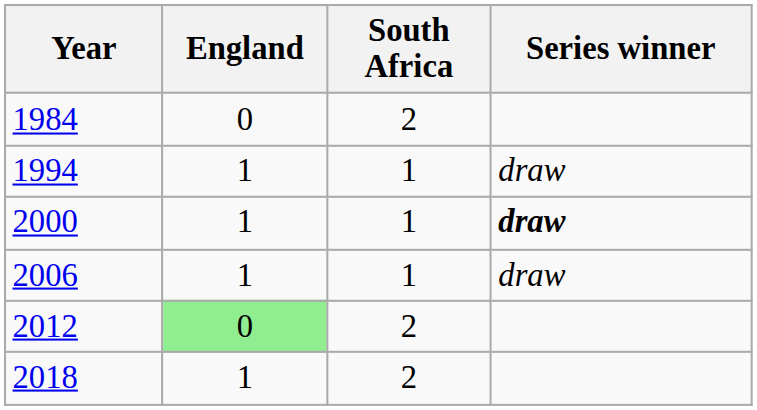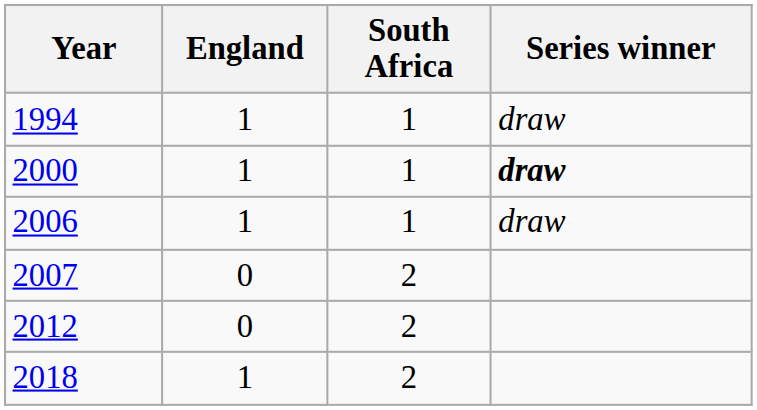- row: 1984 | 0 | 2
+ row: 2007 | 0 | 2
2012 | England: lightgreen background -> no background
